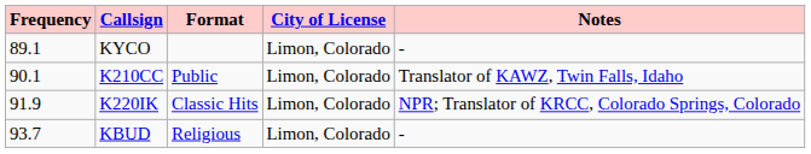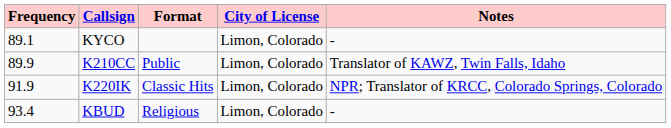K210CC | Frequency: 90.1 -> 89.9
KBUD | Frequency: 93.7 -> 93.4
